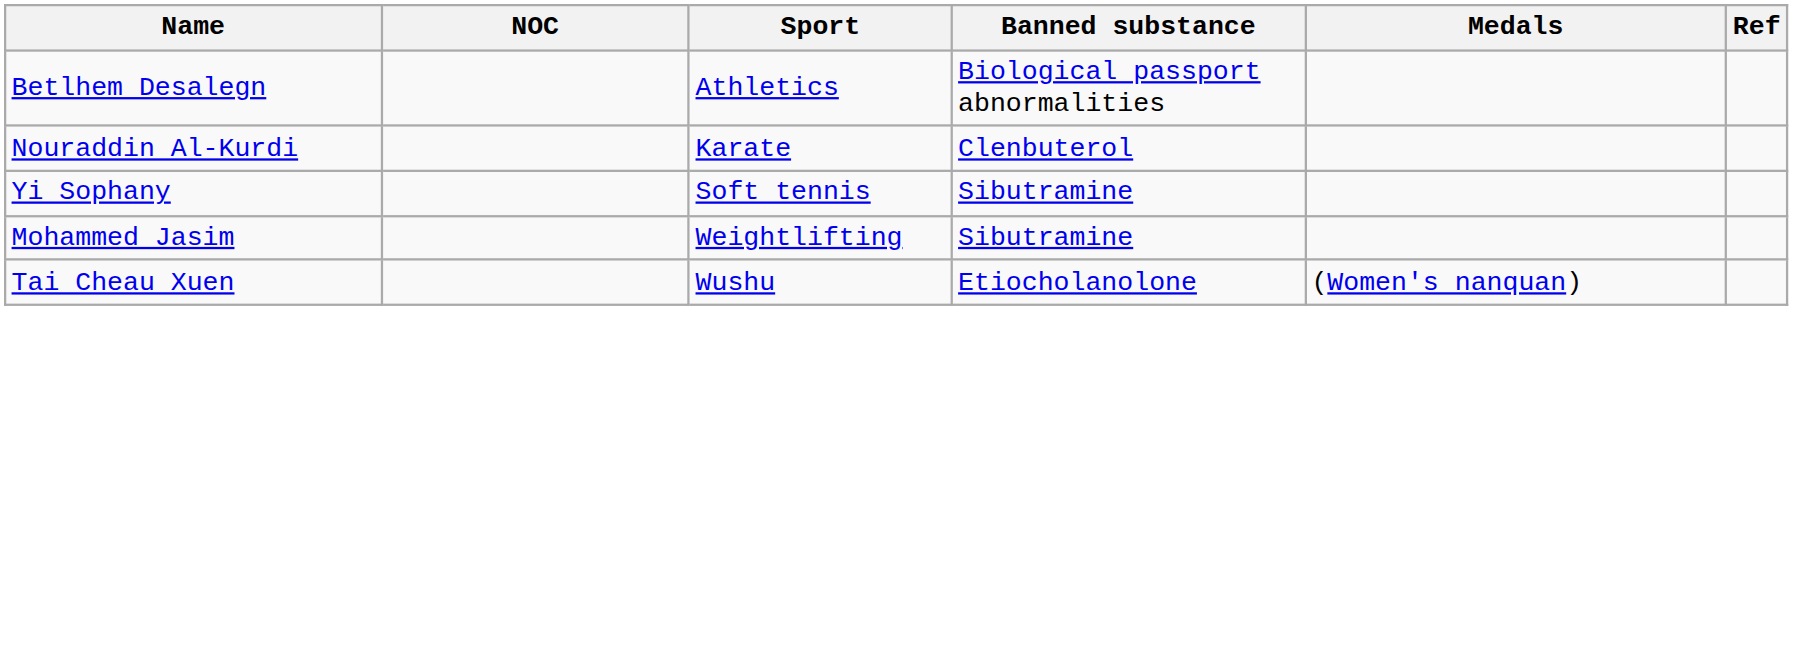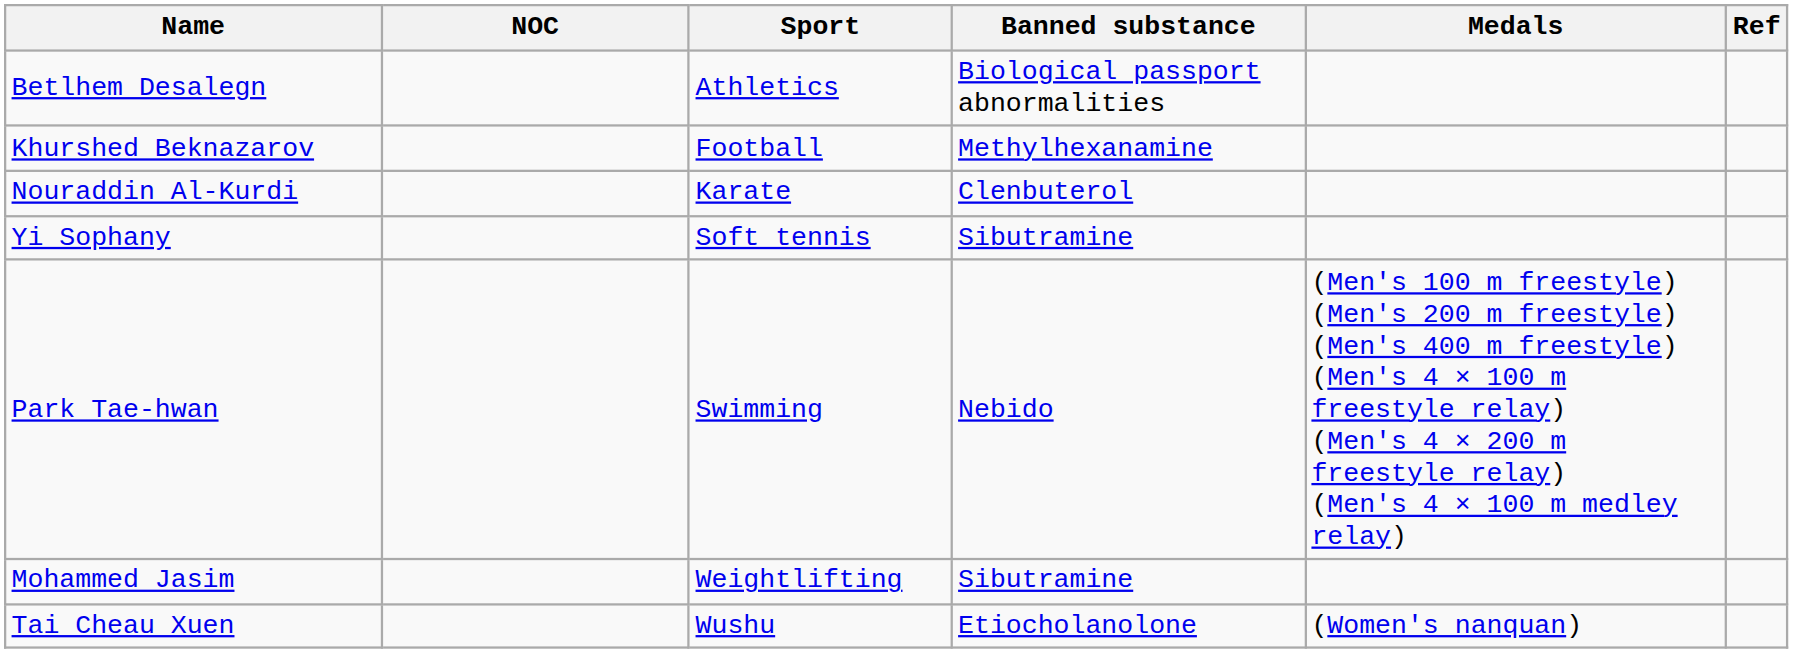+ row: Khurshed Beknazarov | Football | Methylhexanamine
+ row: Park Tae-hwan | Swimming | Nebido | (Men's 100 m freestyle) (Men's 200 m freestyle) (Men's 400 m freestyle) (Men's 4 × 100 m freestyle relay) (Men's 4 × 200 m freestyle relay) (Men's 4 × 100 m medley relay)
